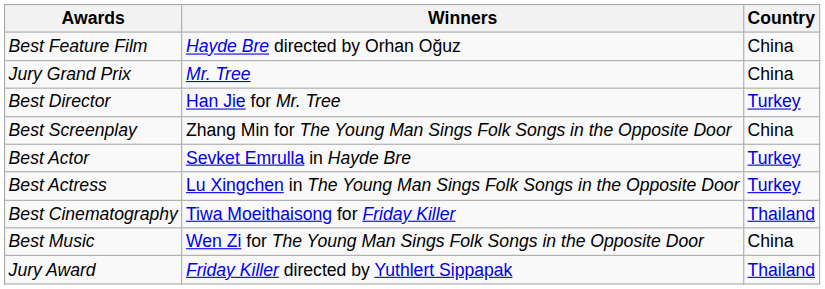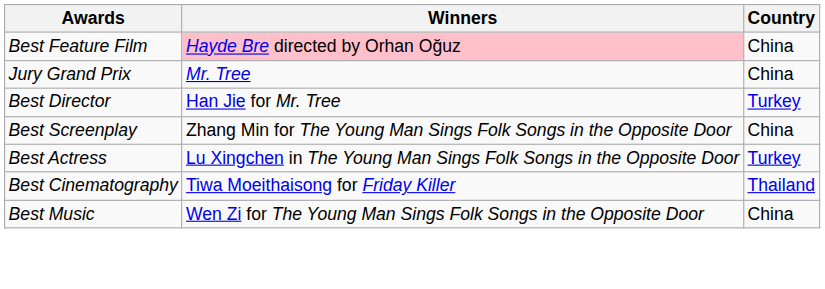Best Feature Film | Winners: no background -> pink background
- row: Best Actor | Sevket Emrulla in Hayde Bre | Turkey
- row: Jury Award | Friday Killer directed by Yuthlert Sippapak | Thailand
